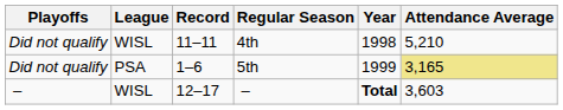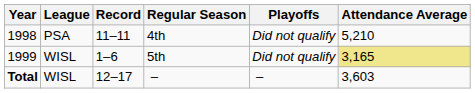columns swapped: Year <-> Playoffs
4th | League: WISL -> PSA
5th | League: PSA -> WISL
